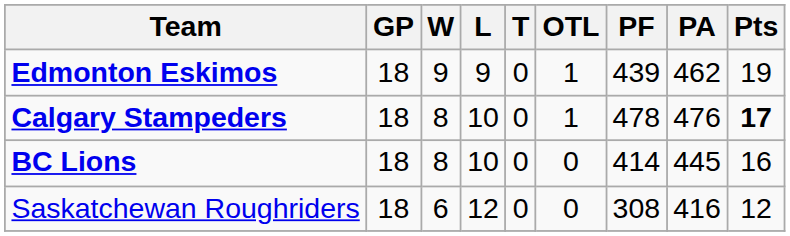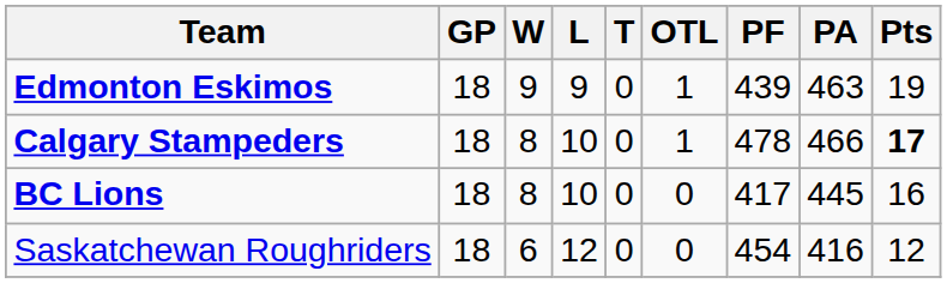Edmonton Eskimos | PA: 462 -> 463
Calgary Stampeders | PA: 476 -> 466
BC Lions | PF: 414 -> 417
Saskatchewan Roughriders | PF: 308 -> 454
